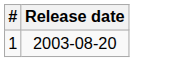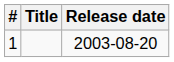+ column: Title
